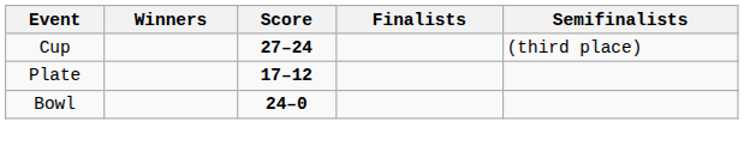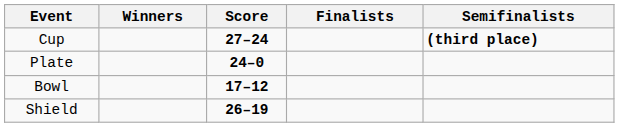Cup | Semifinalists: normal -> bold
Plate | Score: 17–12 -> 24–0
Bowl | Score: 24–0 -> 17–12
+ row: Shield | 26–19
